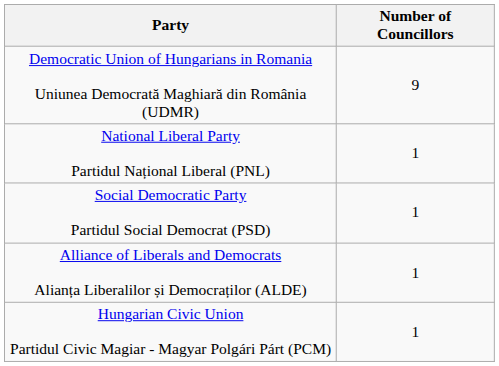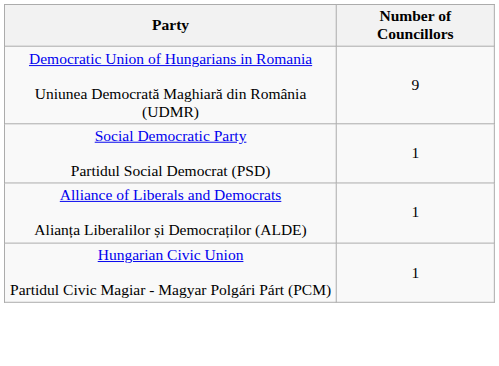- row: National Liberal Party Partidul Național Liberal (PNL) | 1
